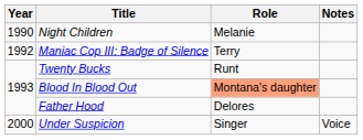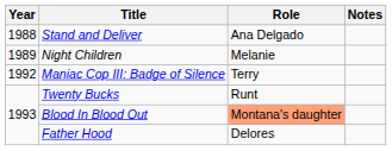+ row: 1988 | Stand and Deliver | Ana Delgado
Night Children | Year: 1990 -> 1989
- row: 2000 | Under Suspicion | Singer | Voice
